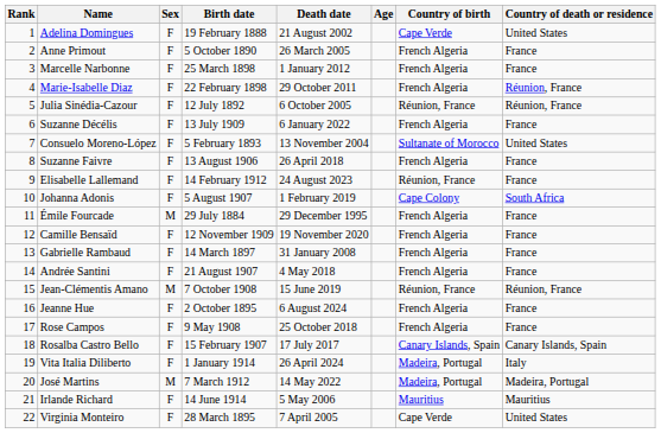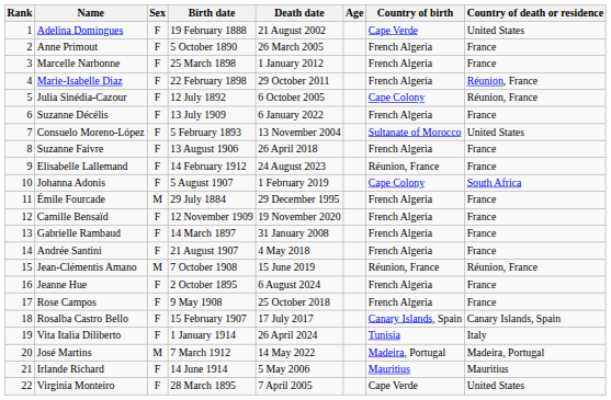Julia Sinédia-Cazour | Country of birth: Réunion, France -> Cape Colony
Vita Italia Diliberto | Country of birth: Madeira, Portugal -> Tunisia
